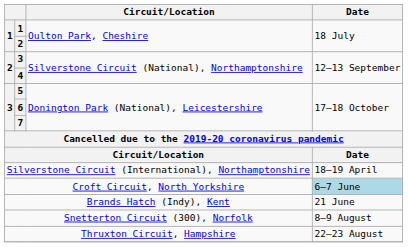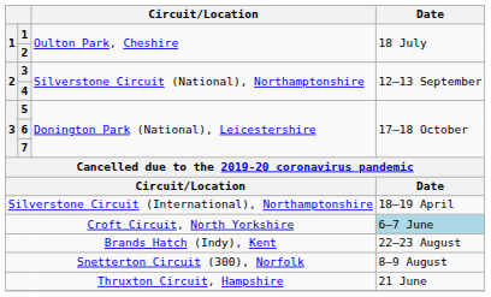Brands Hatch (Indy), Kent | Date: 21 June -> 22–23 August
Thruxton Circuit, Hampshire | Date: 22–23 August -> 21 June
